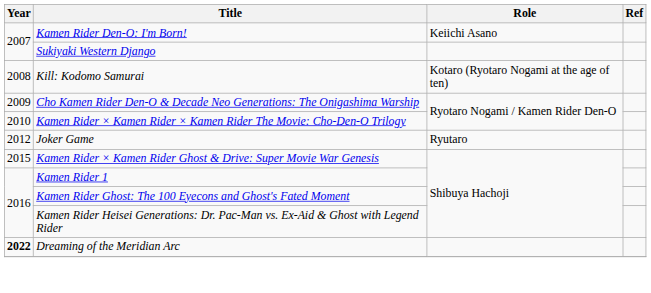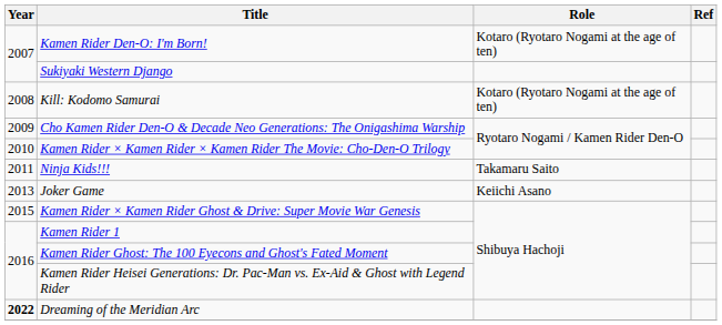Kamen Rider Den-O: I'm Born! | Role: Keiichi Asano -> Kotaro (Ryotaro Nogami at the age of ten)
+ row: 2011 | Ninja Kids!!! | Takamaru Saito
Joker Game | Year: 2012 -> 2013
Joker Game | Role: Ryutaro -> Keiichi Asano
